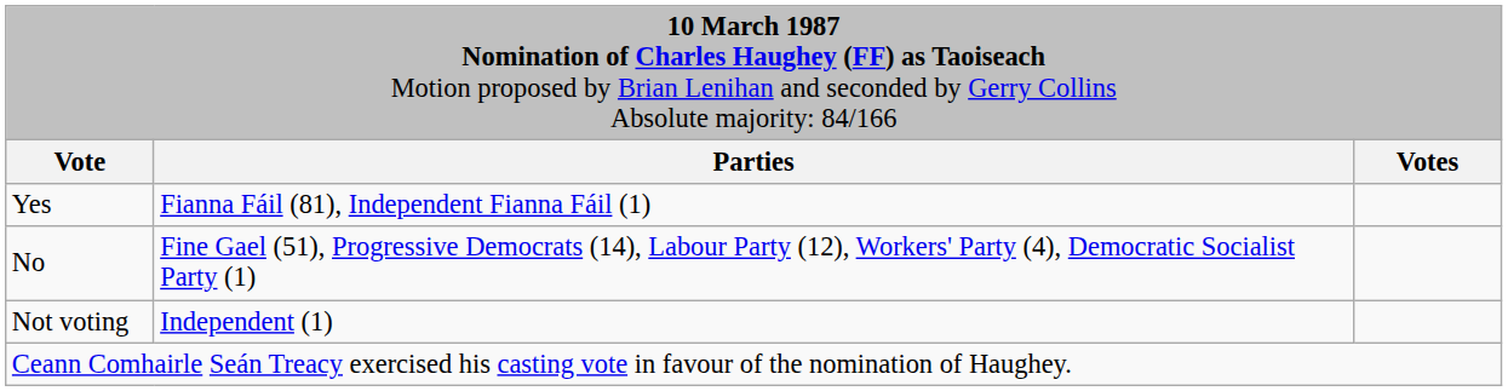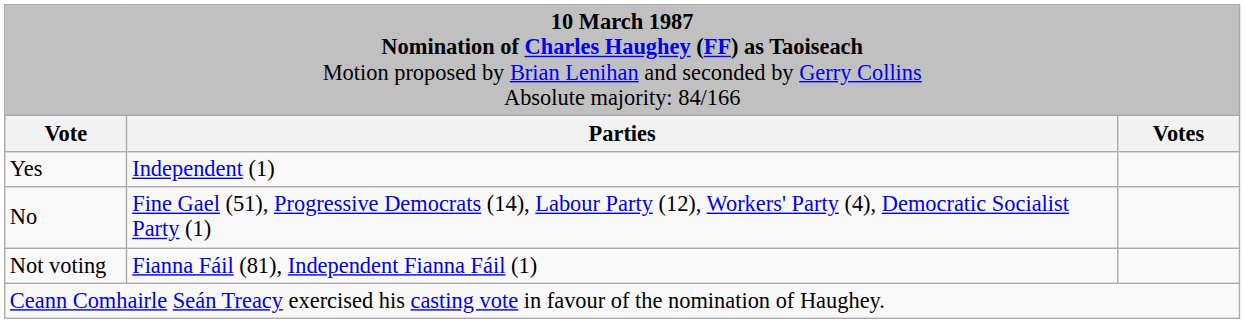Yes | column 2: Fianna Fáil (81), Independent Fianna Fáil (1) -> Independent (1)
Not voting | column 2: Independent (1) -> Fianna Fáil (81), Independent Fianna Fáil (1)
